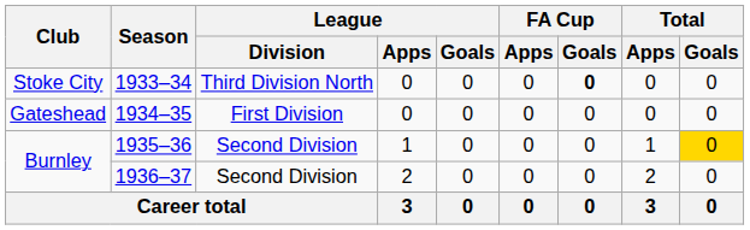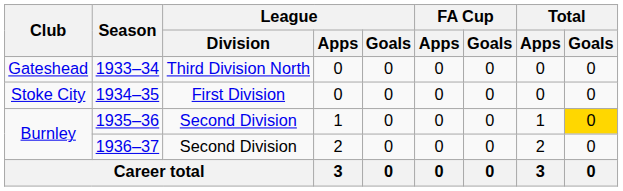1933–34 | Club: Stoke City -> Gateshead
1933–34 | FA Cup / Goals: bold -> normal
1934–35 | Club: Gateshead -> Stoke City
